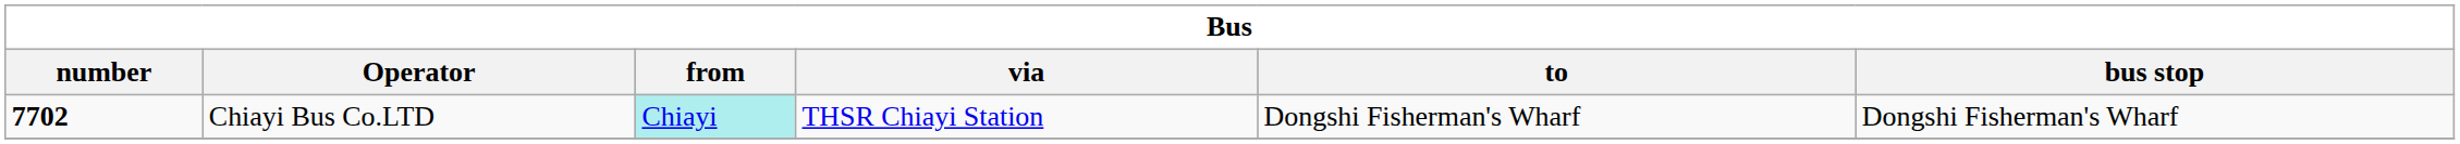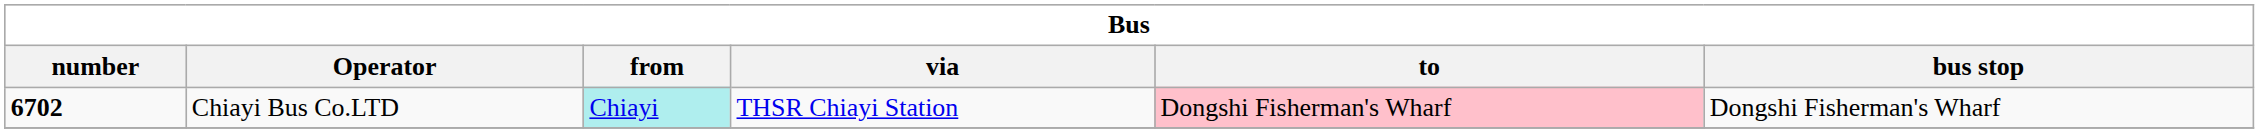Chiayi Bus Co.LTD | number: 7702 -> 6702
Chiayi Bus Co.LTD | to: no background -> pink background
